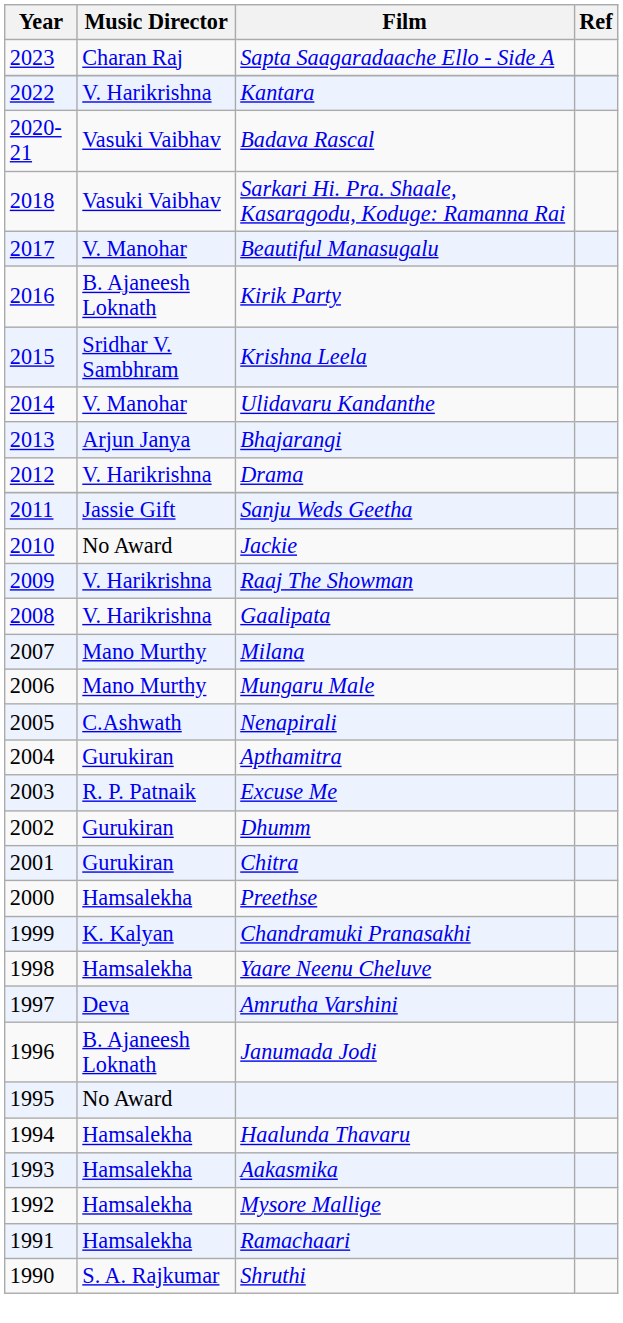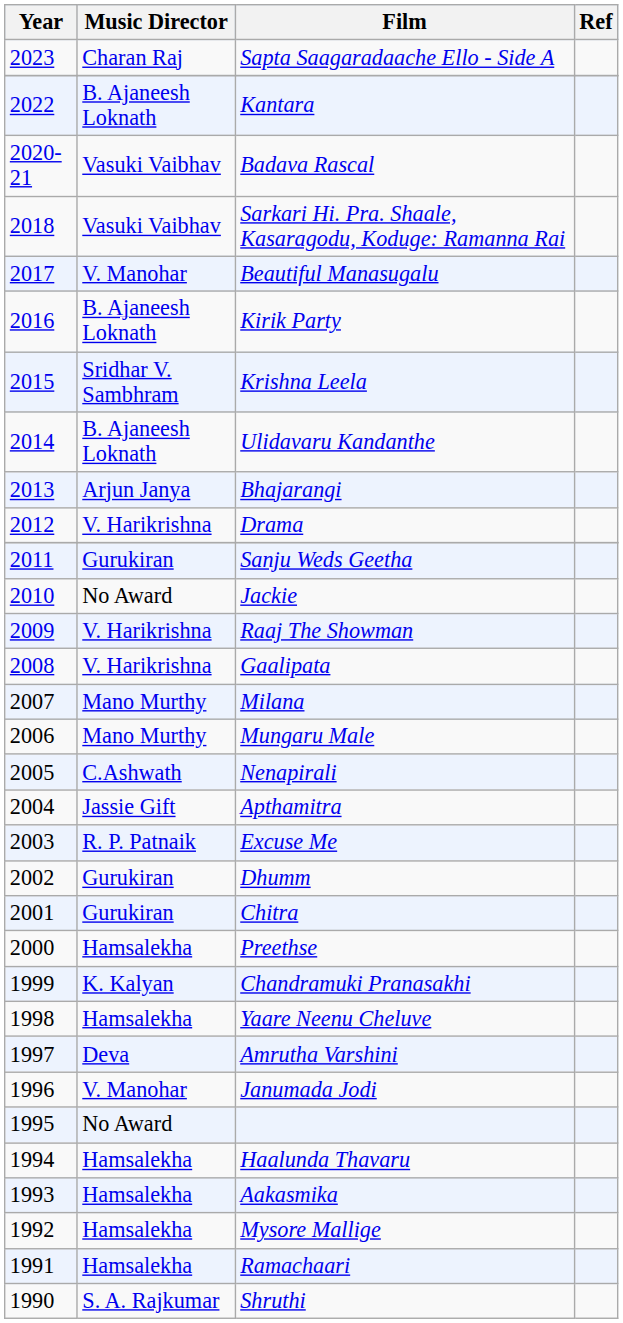Kantara | Music Director: V. Harikrishna -> B. Ajaneesh Loknath
Ulidavaru Kandanthe | Music Director: V. Manohar -> B. Ajaneesh Loknath
Sanju Weds Geetha | Music Director: Jassie Gift -> Gurukiran
Apthamitra | Music Director: Gurukiran -> Jassie Gift
Janumada Jodi | Music Director: B. Ajaneesh Loknath -> V. Manohar
